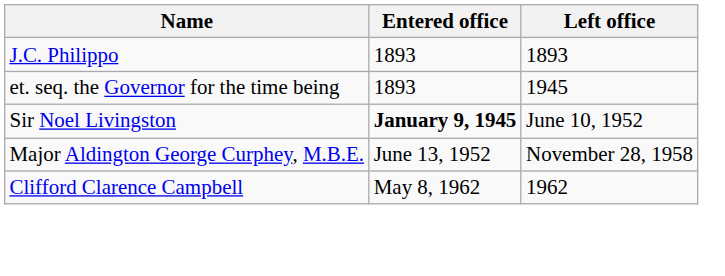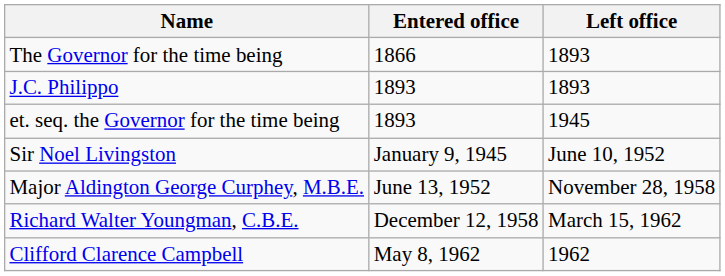+ row: The Governor for the time being | 1866 | 1893
Sir Noel Livingston | Entered office: bold -> normal
+ row: Richard Walter Youngman, C.B.E. | December 12, 1958 | March 15, 1962
